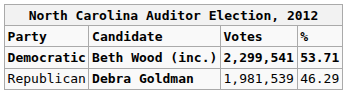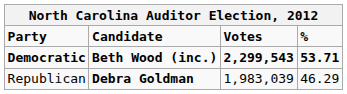Democratic | Votes: 2,299,541 -> 2,299,543
Republican | Votes: 1,981,539 -> 1,983,039
